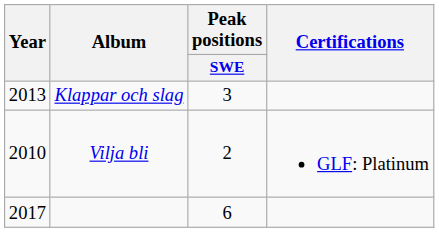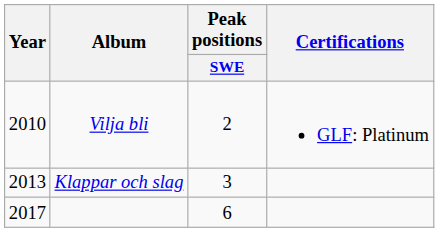rows swapped: Vilja bli <-> Klappar och slag
